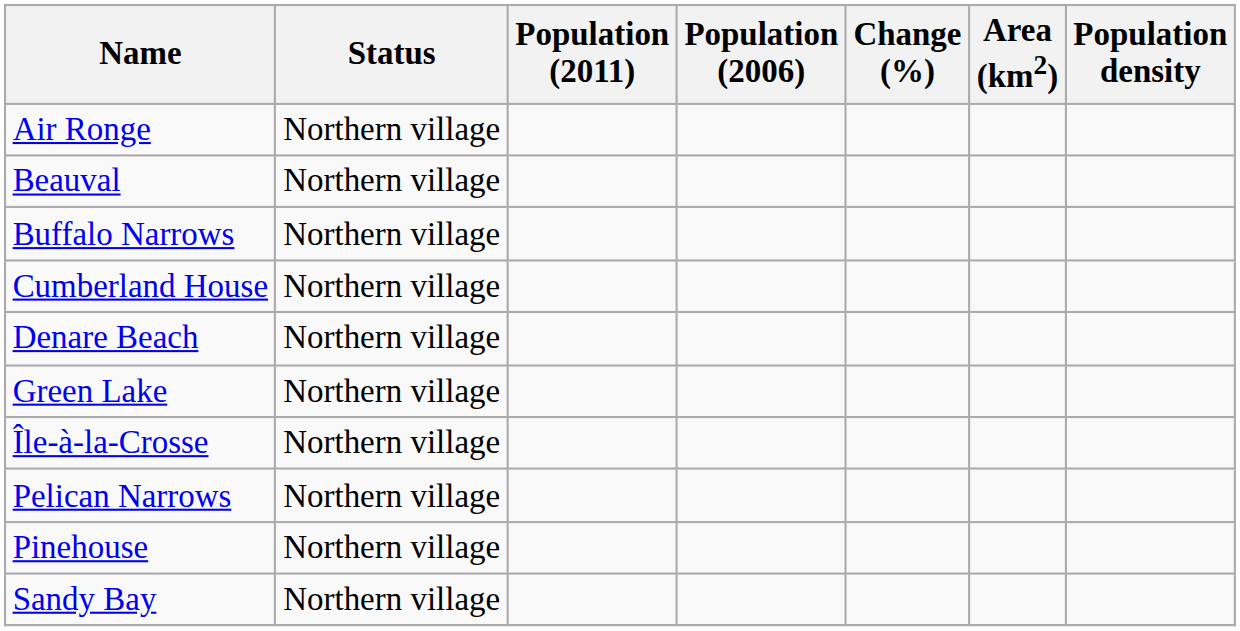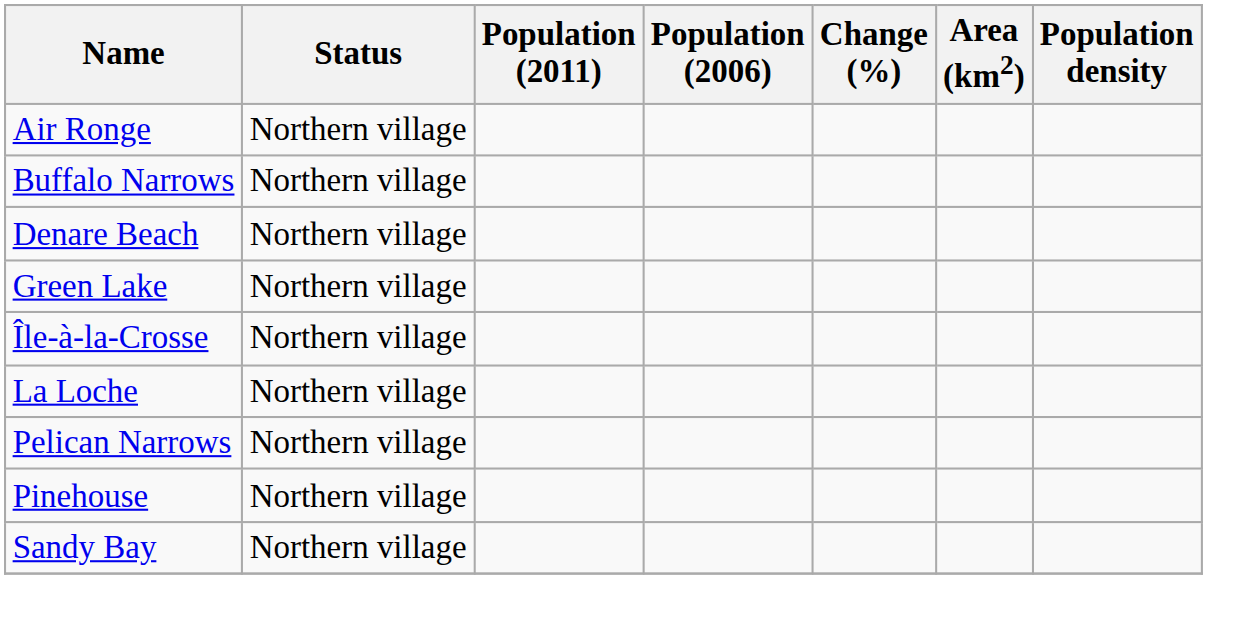- row: Beauval | Northern village
- row: Cumberland House | Northern village
+ row: La Loche | Northern village
